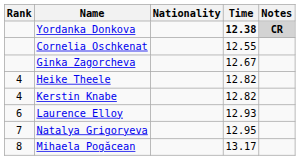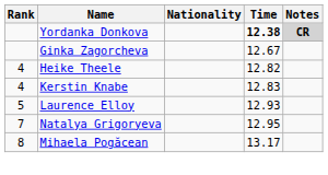- row: Cornelia Oschkenat | 12.55
Kerstin Knabe | Time: 12.82 -> 12.83
Laurence Elloy | Rank: 6 -> 5
